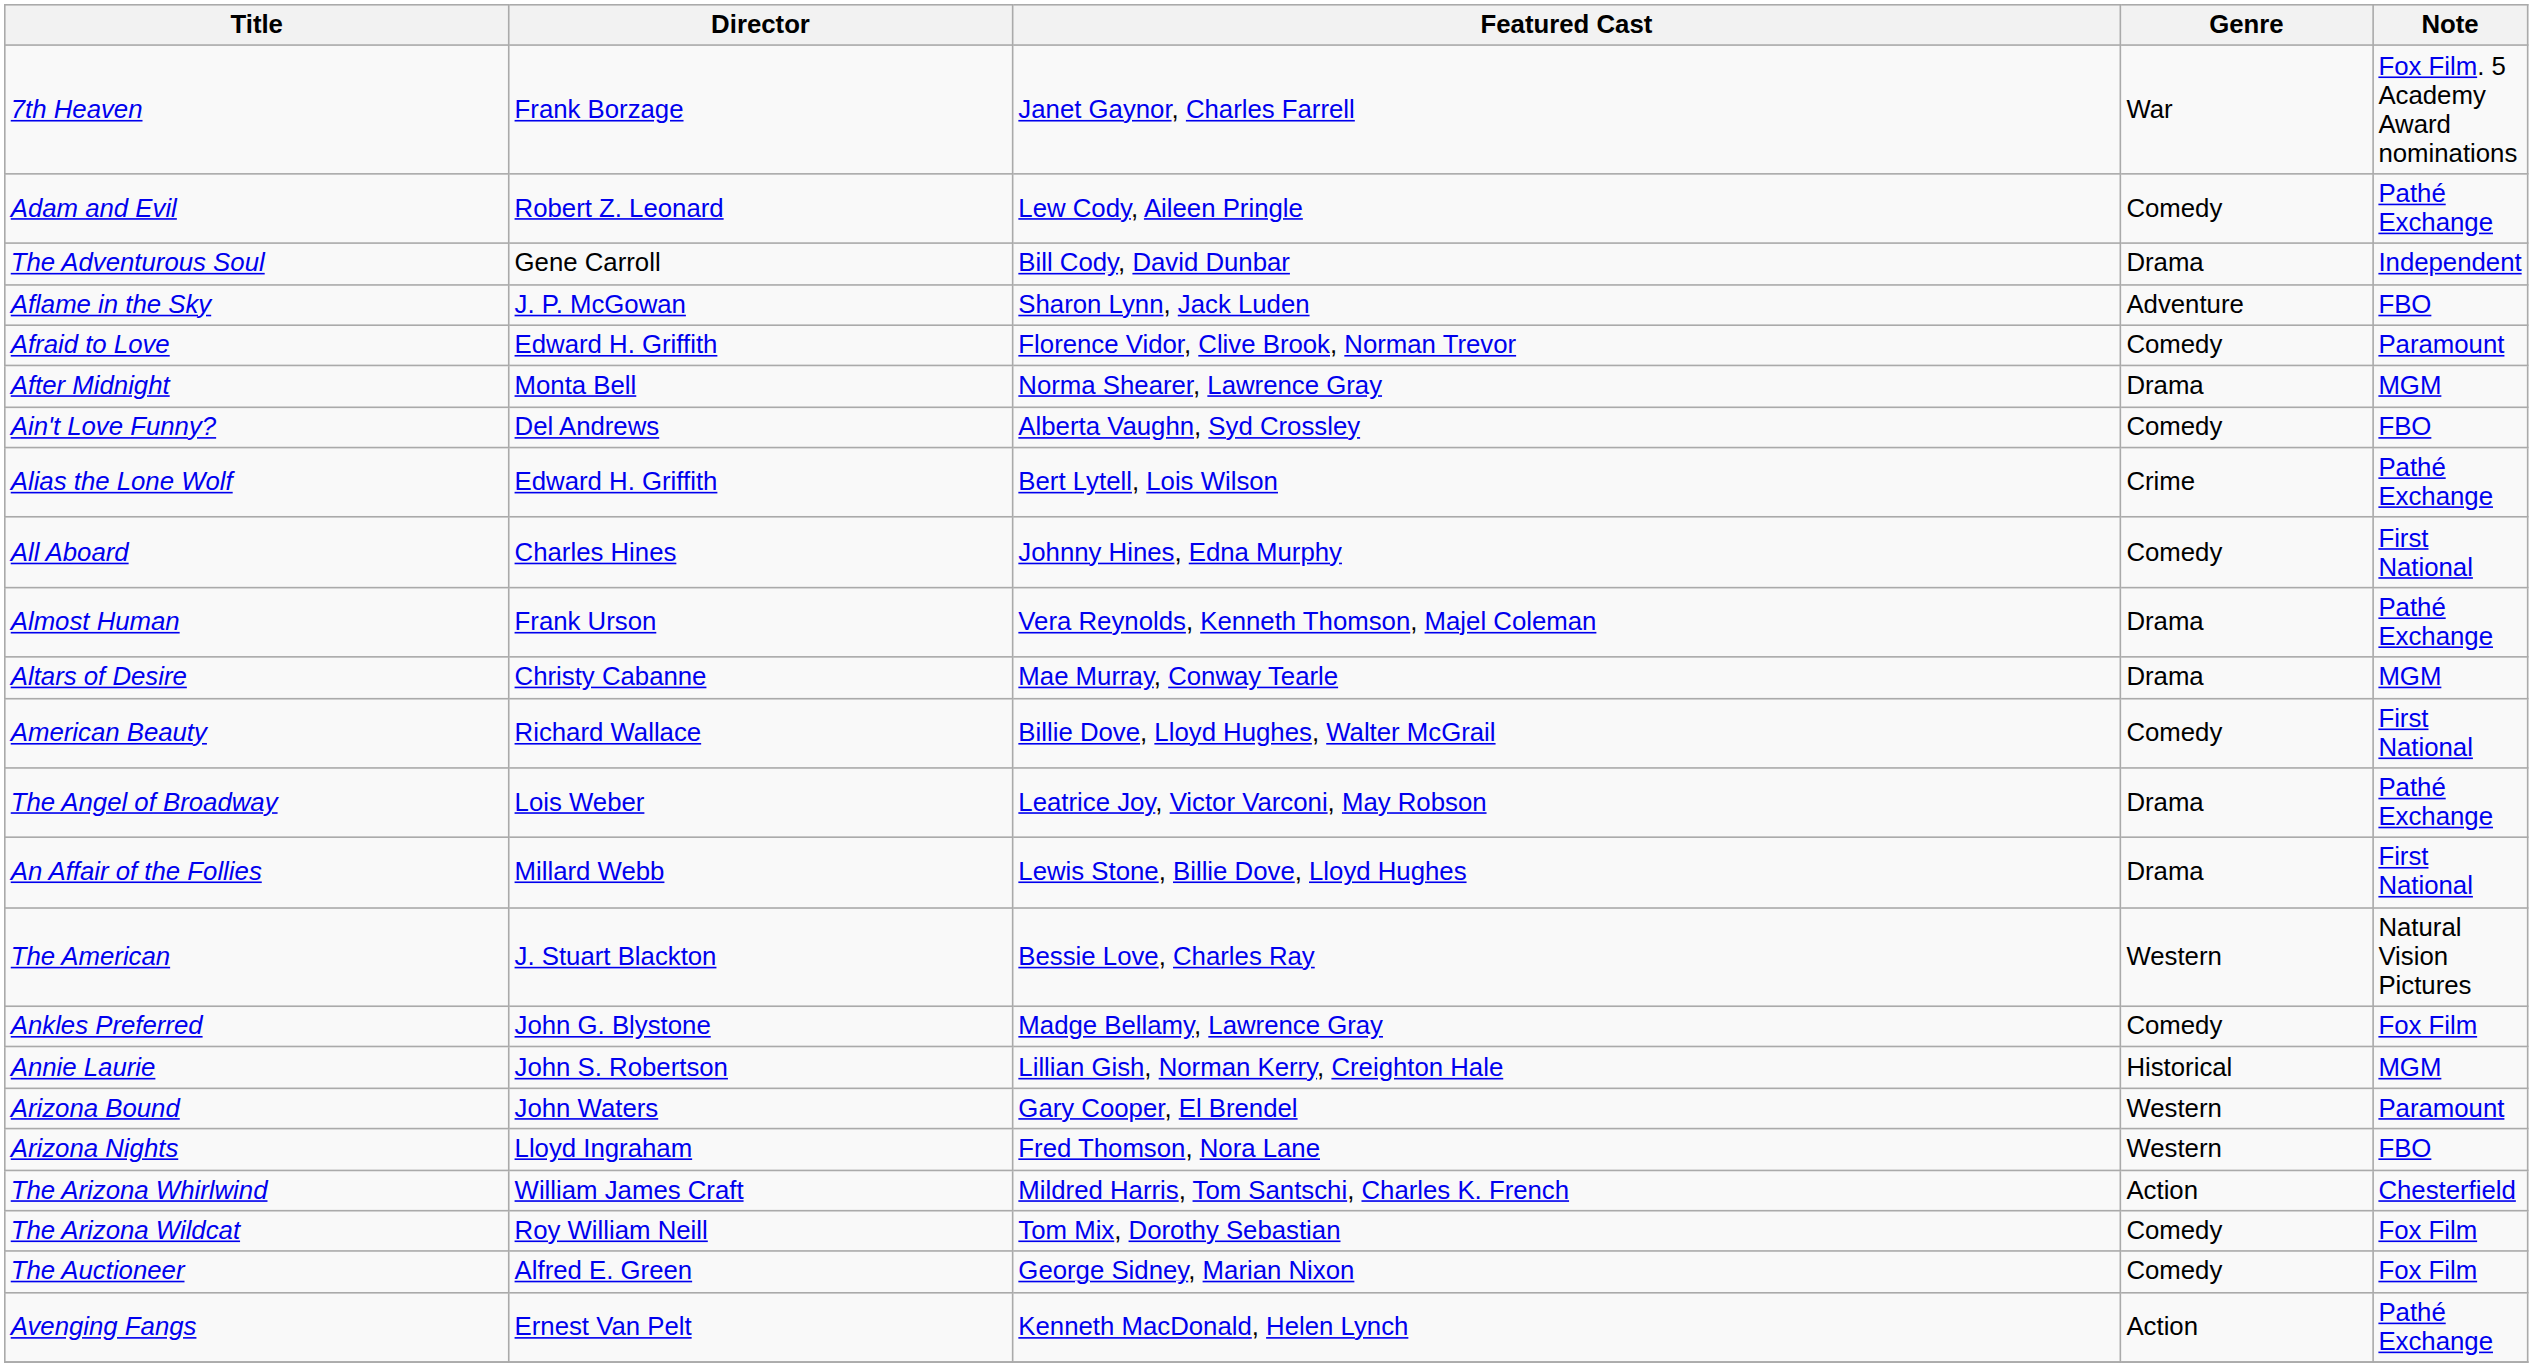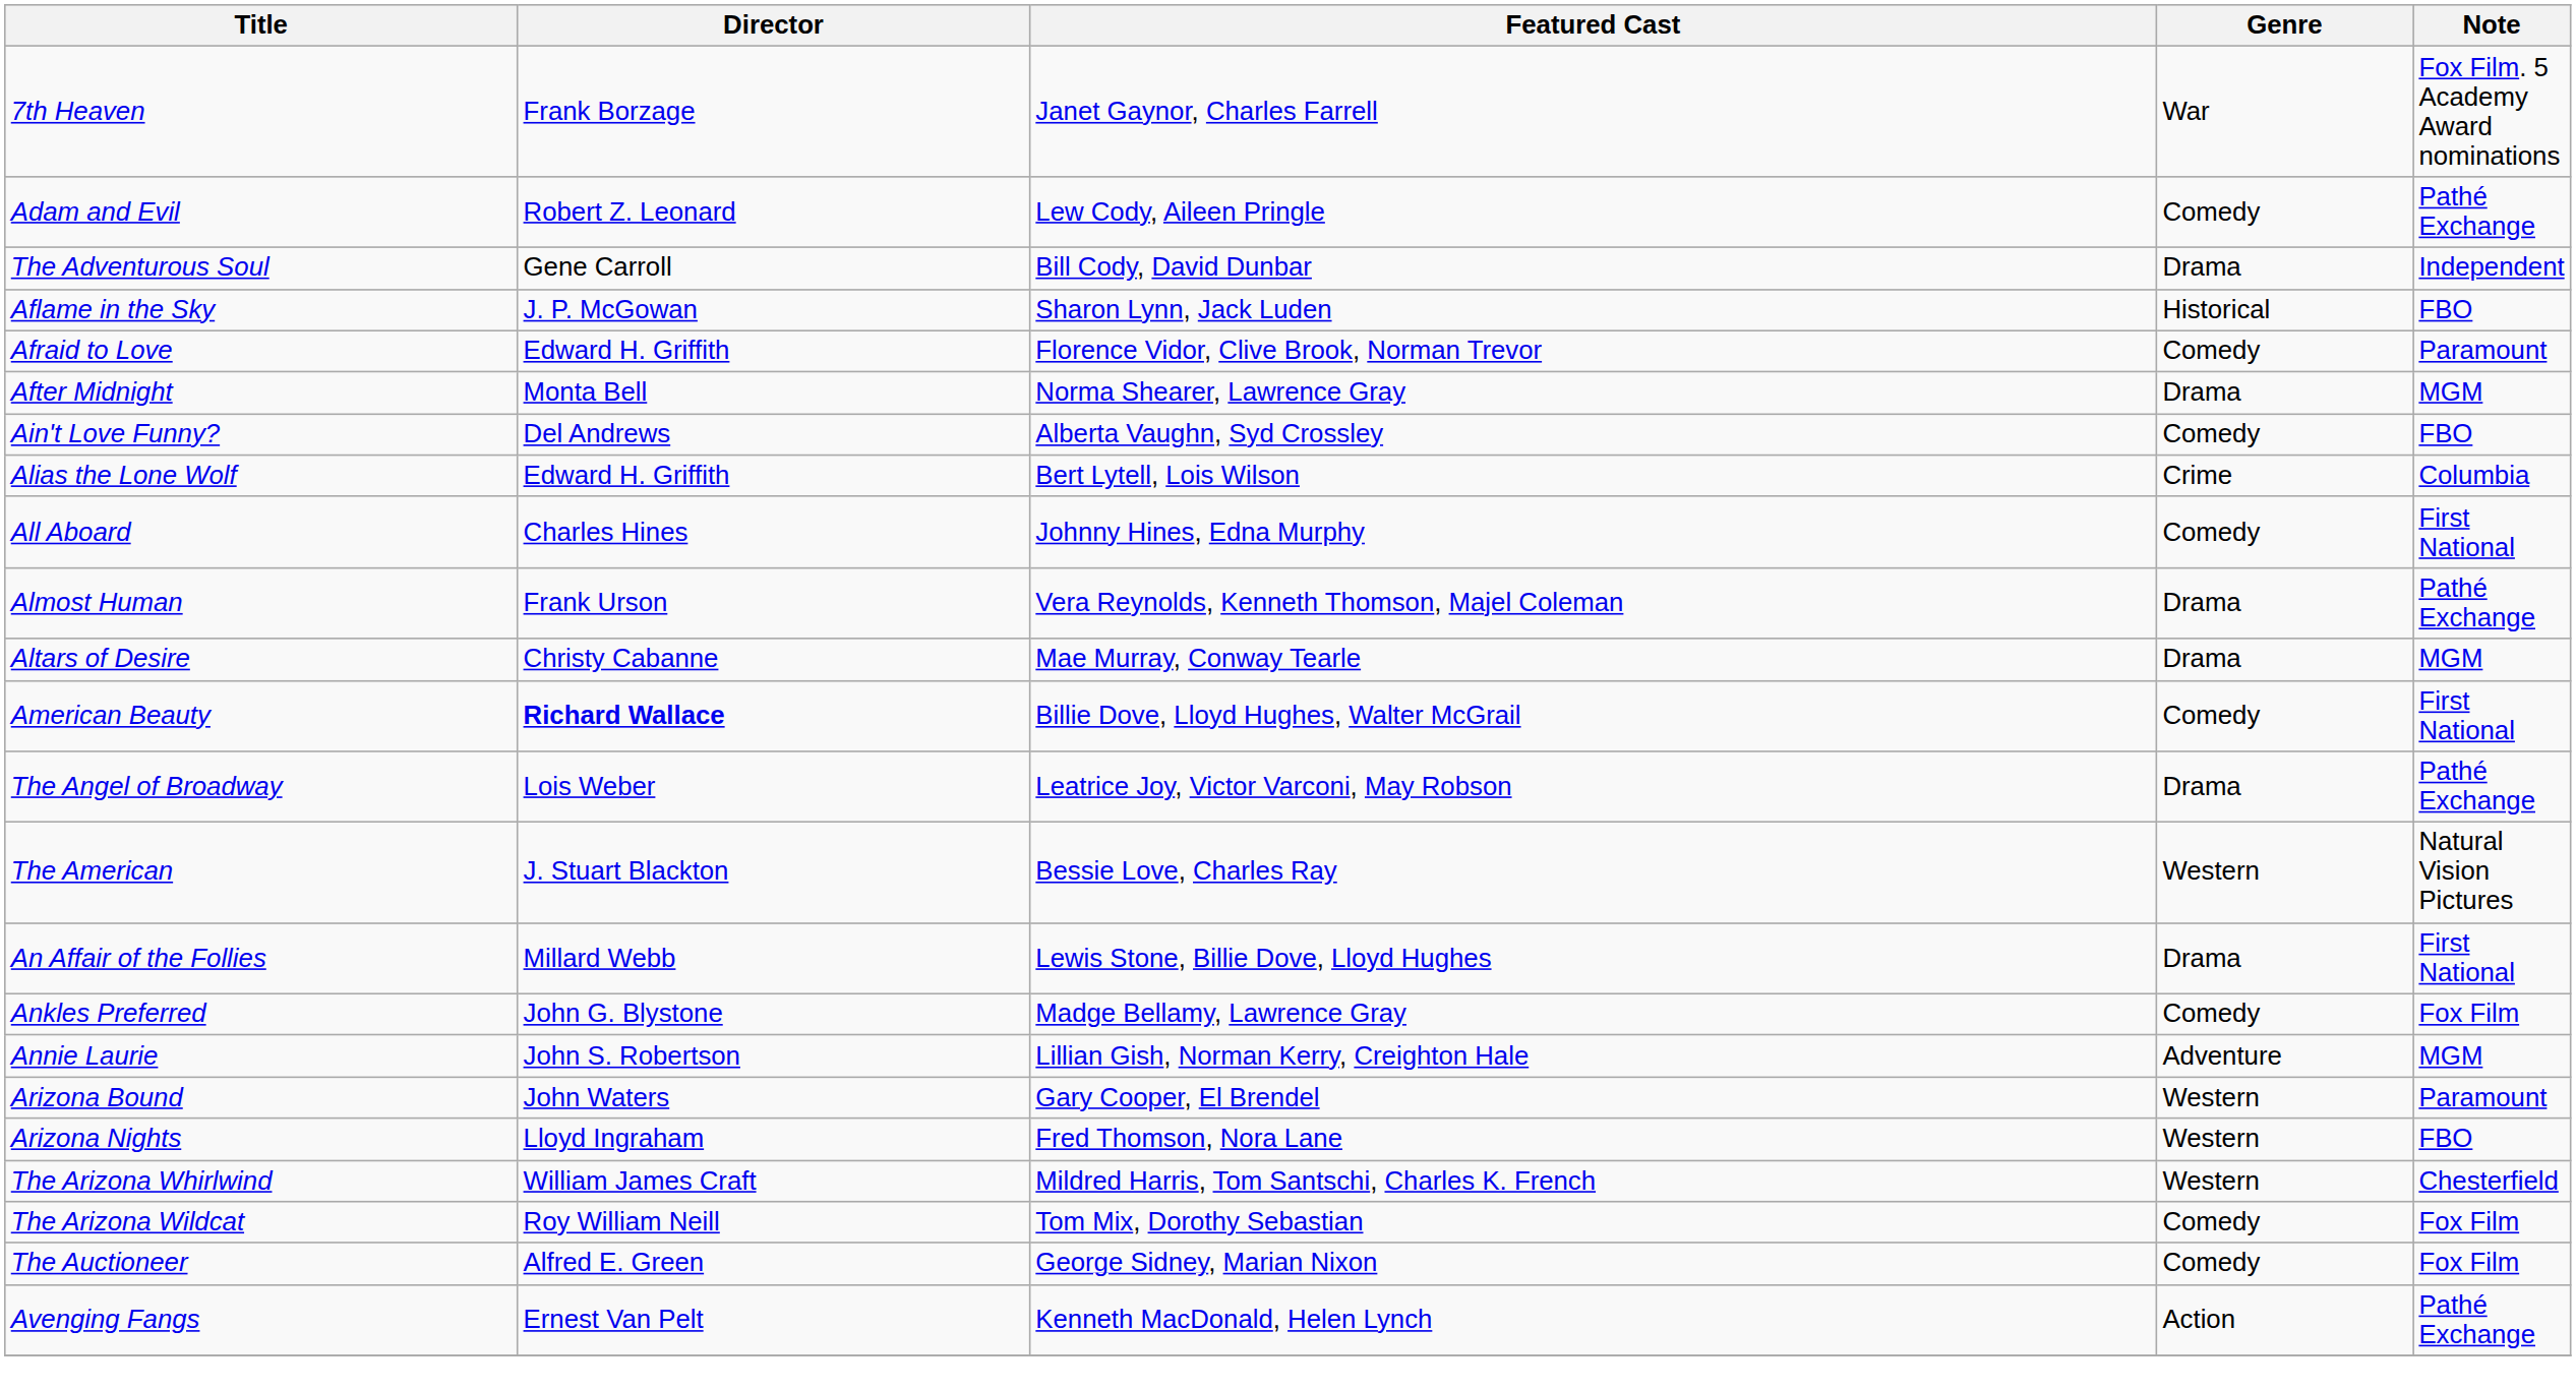Aflame in the Sky | Genre: Adventure -> Historical
Alias the Lone Wolf | Note: Pathé Exchange -> Columbia
American Beauty | Director: normal -> bold
rows swapped: An Affair of the Follies <-> The American
Annie Laurie | Genre: Historical -> Adventure
The Arizona Whirlwind | Genre: Action -> Western
